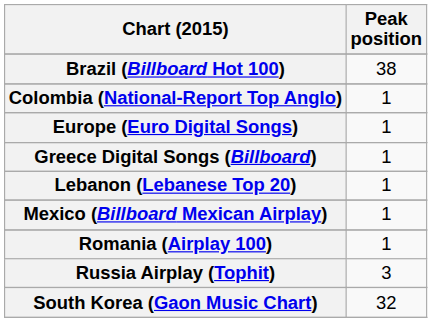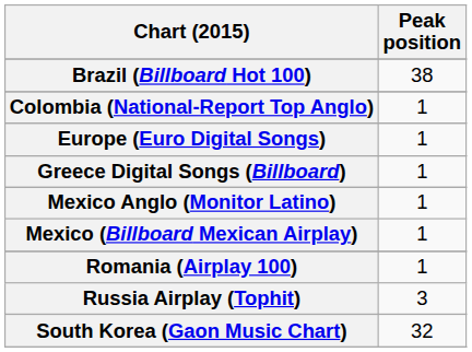- row: Lebanon (Lebanese Top 20) | 1
+ row: Mexico Anglo (Monitor Latino) | 1
